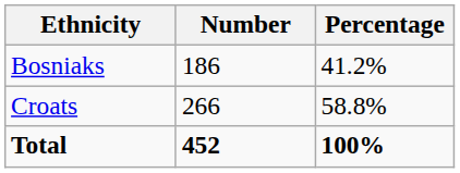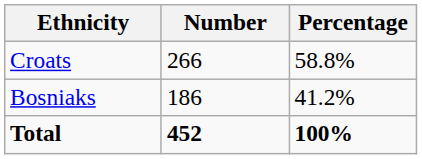rows swapped: Croats <-> Bosniaks
